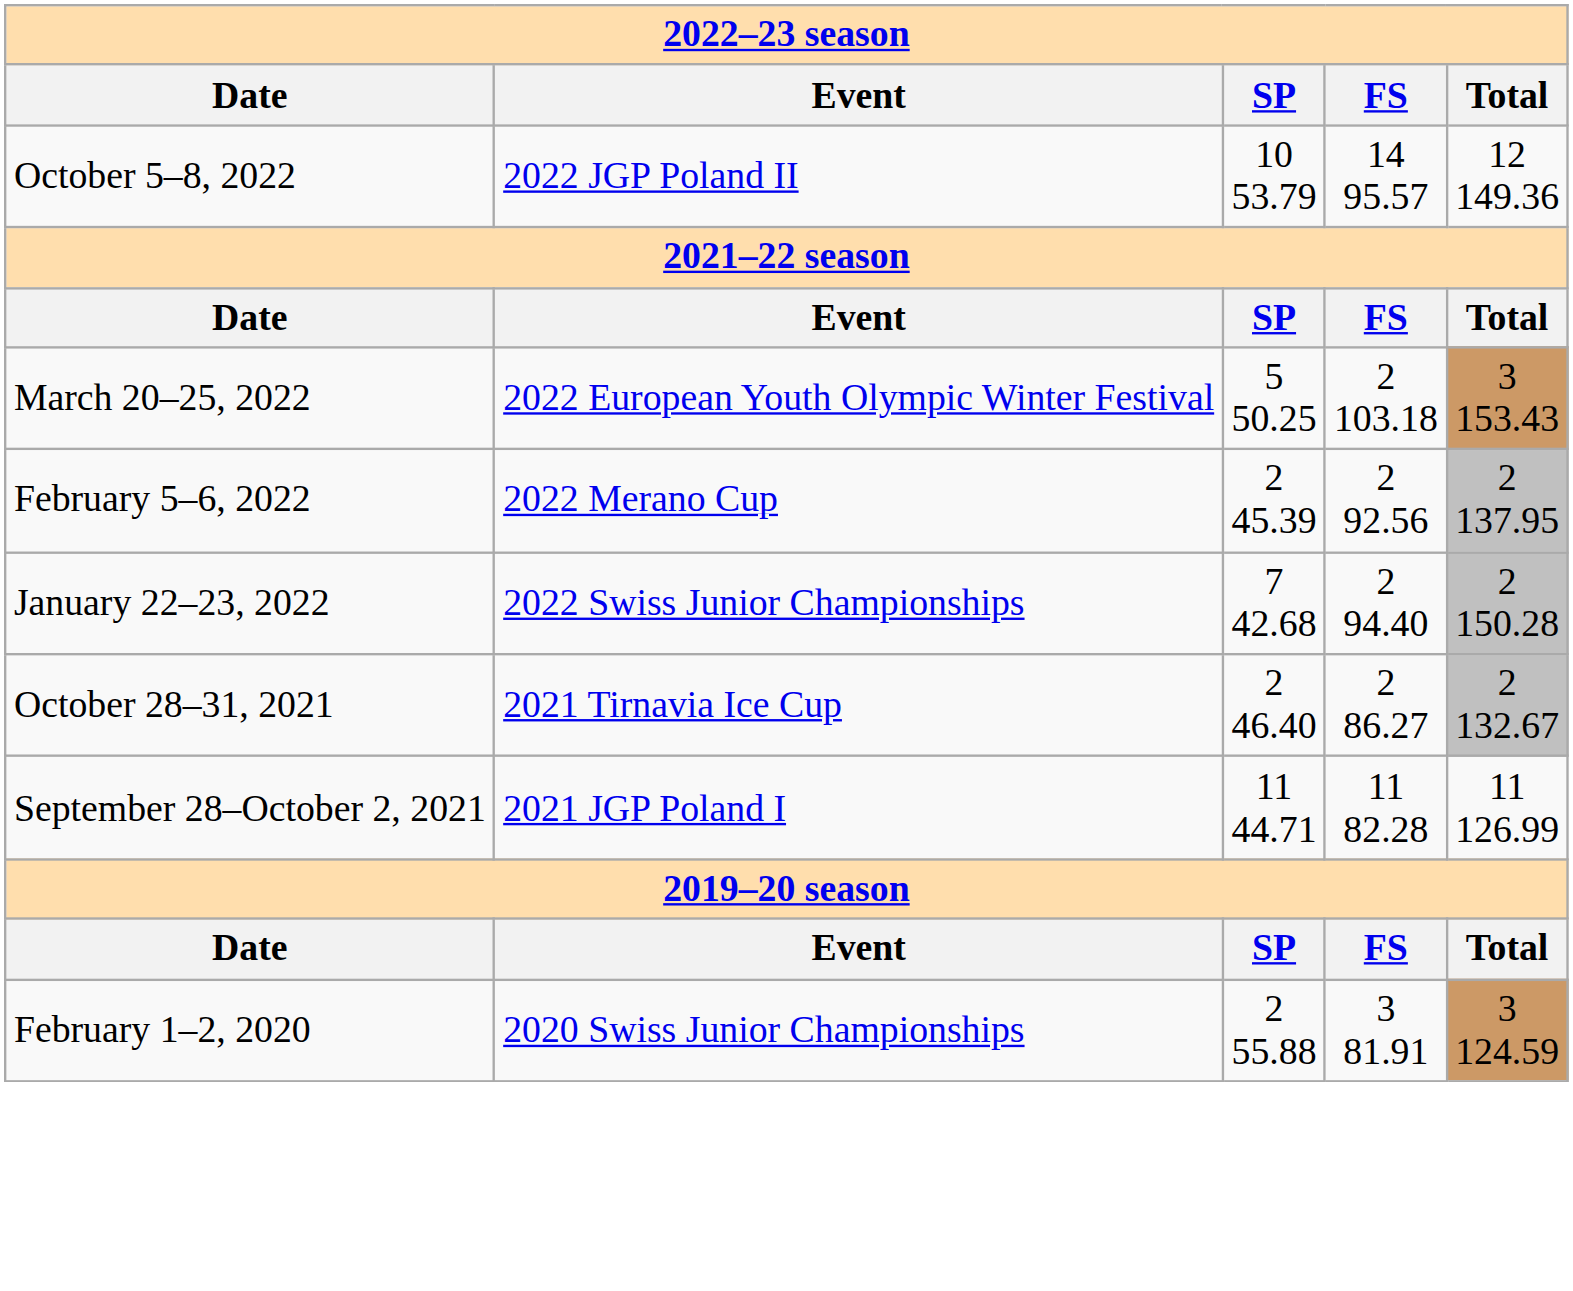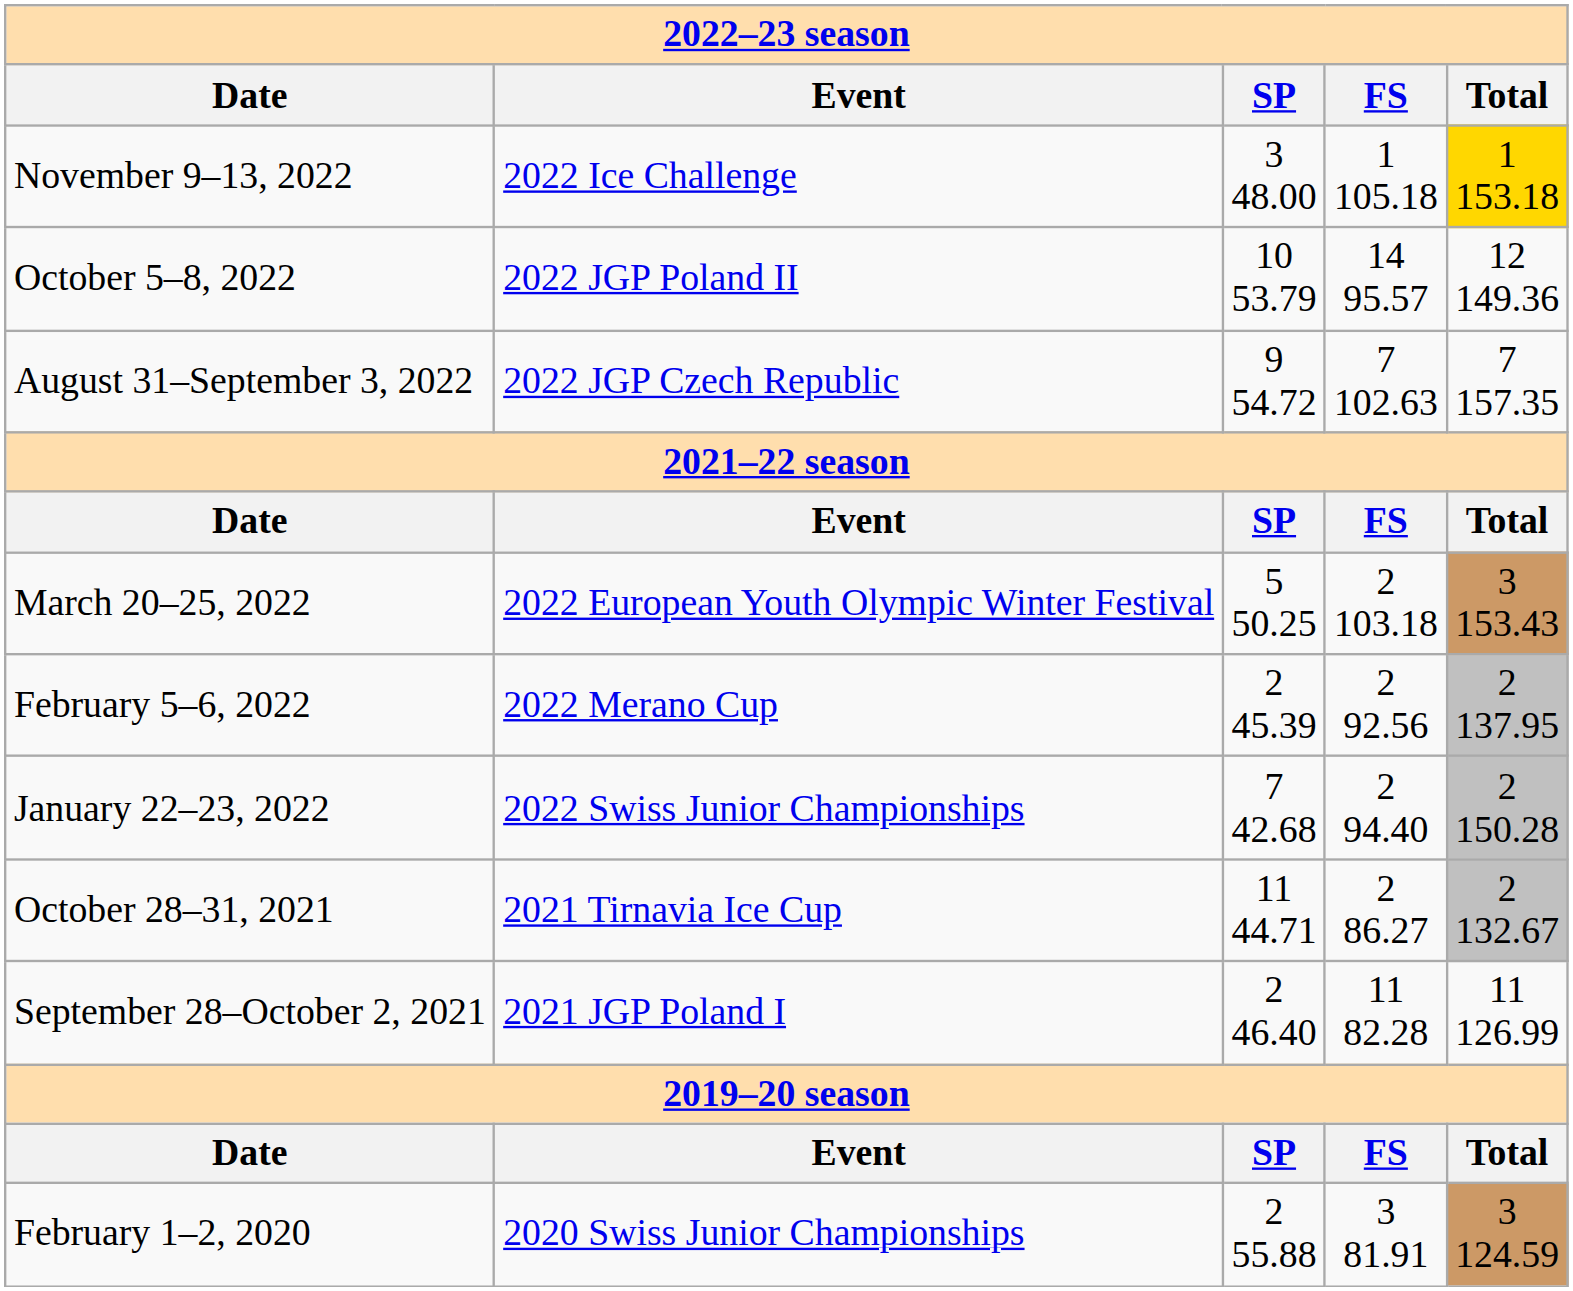+ row: November 9–13, 2022 | 2022 Ice Challenge | 3 48.00 | 1 105.18 | 1 153.18
+ row: August 31–September 3, 2022 | 2022 JGP Czech Republic | 9 54.72 | 7 102.63 | 7 157.35
October 28–31, 2021 | SP: 2 46.40 -> 11 44.71
September 28–October 2, 2021 | SP: 11 44.71 -> 2 46.40
